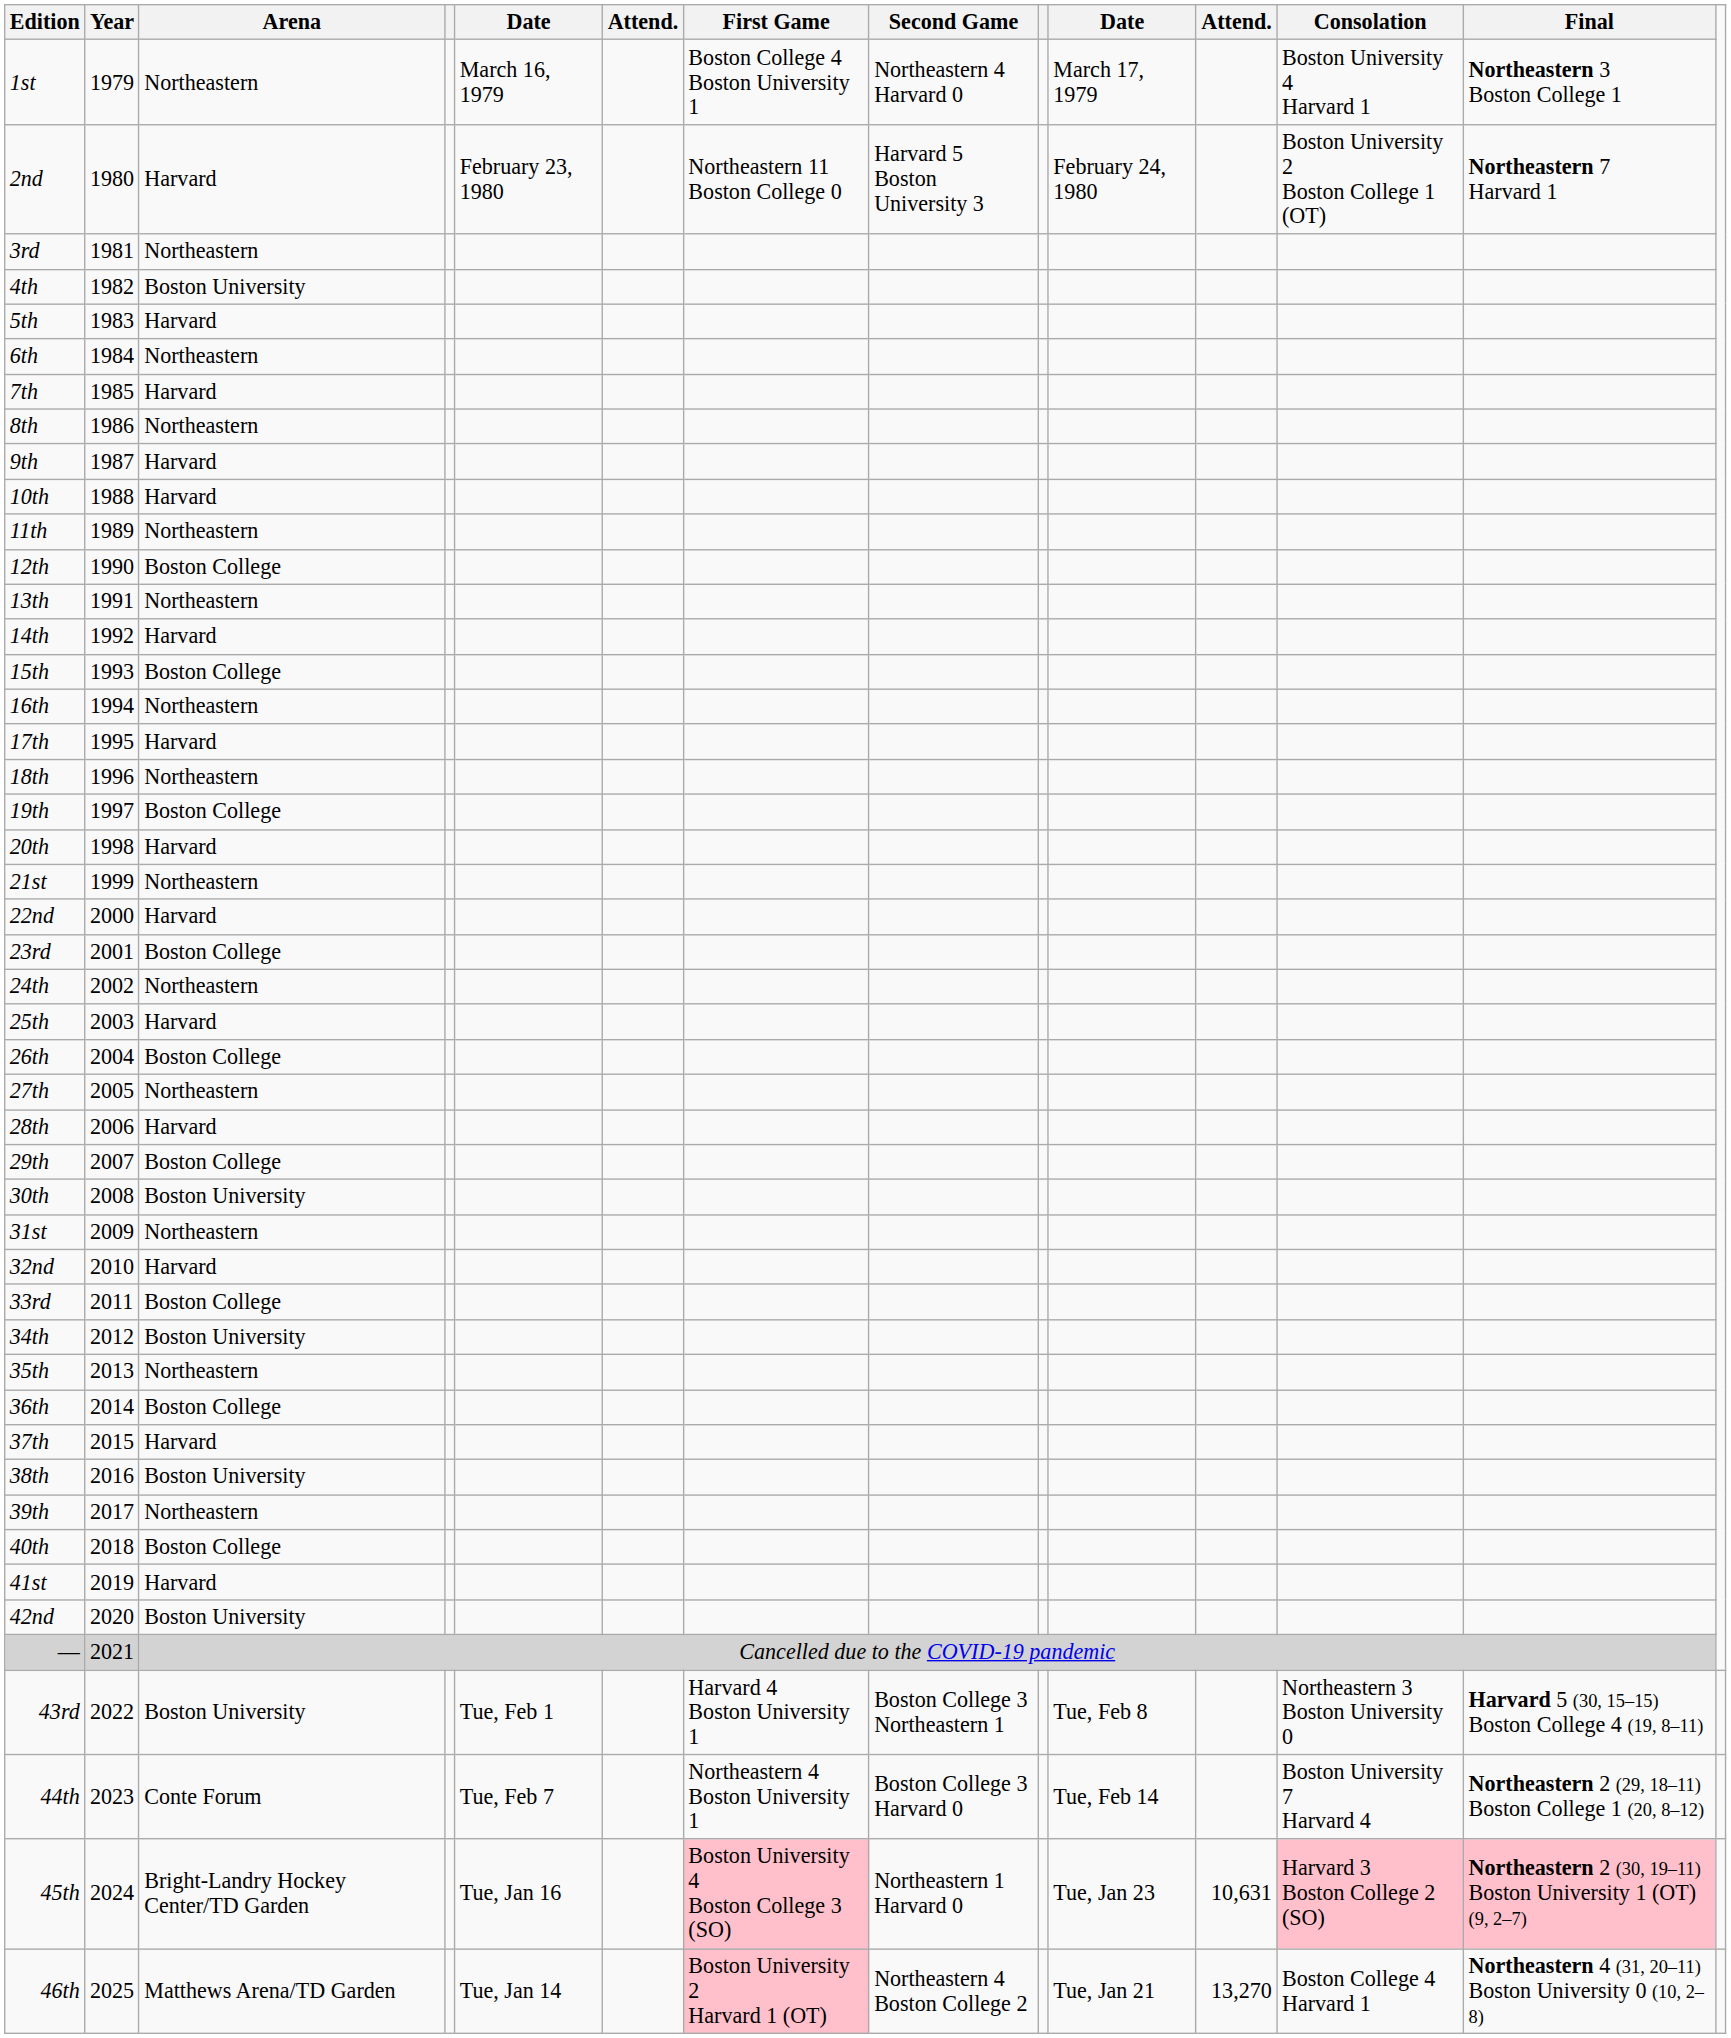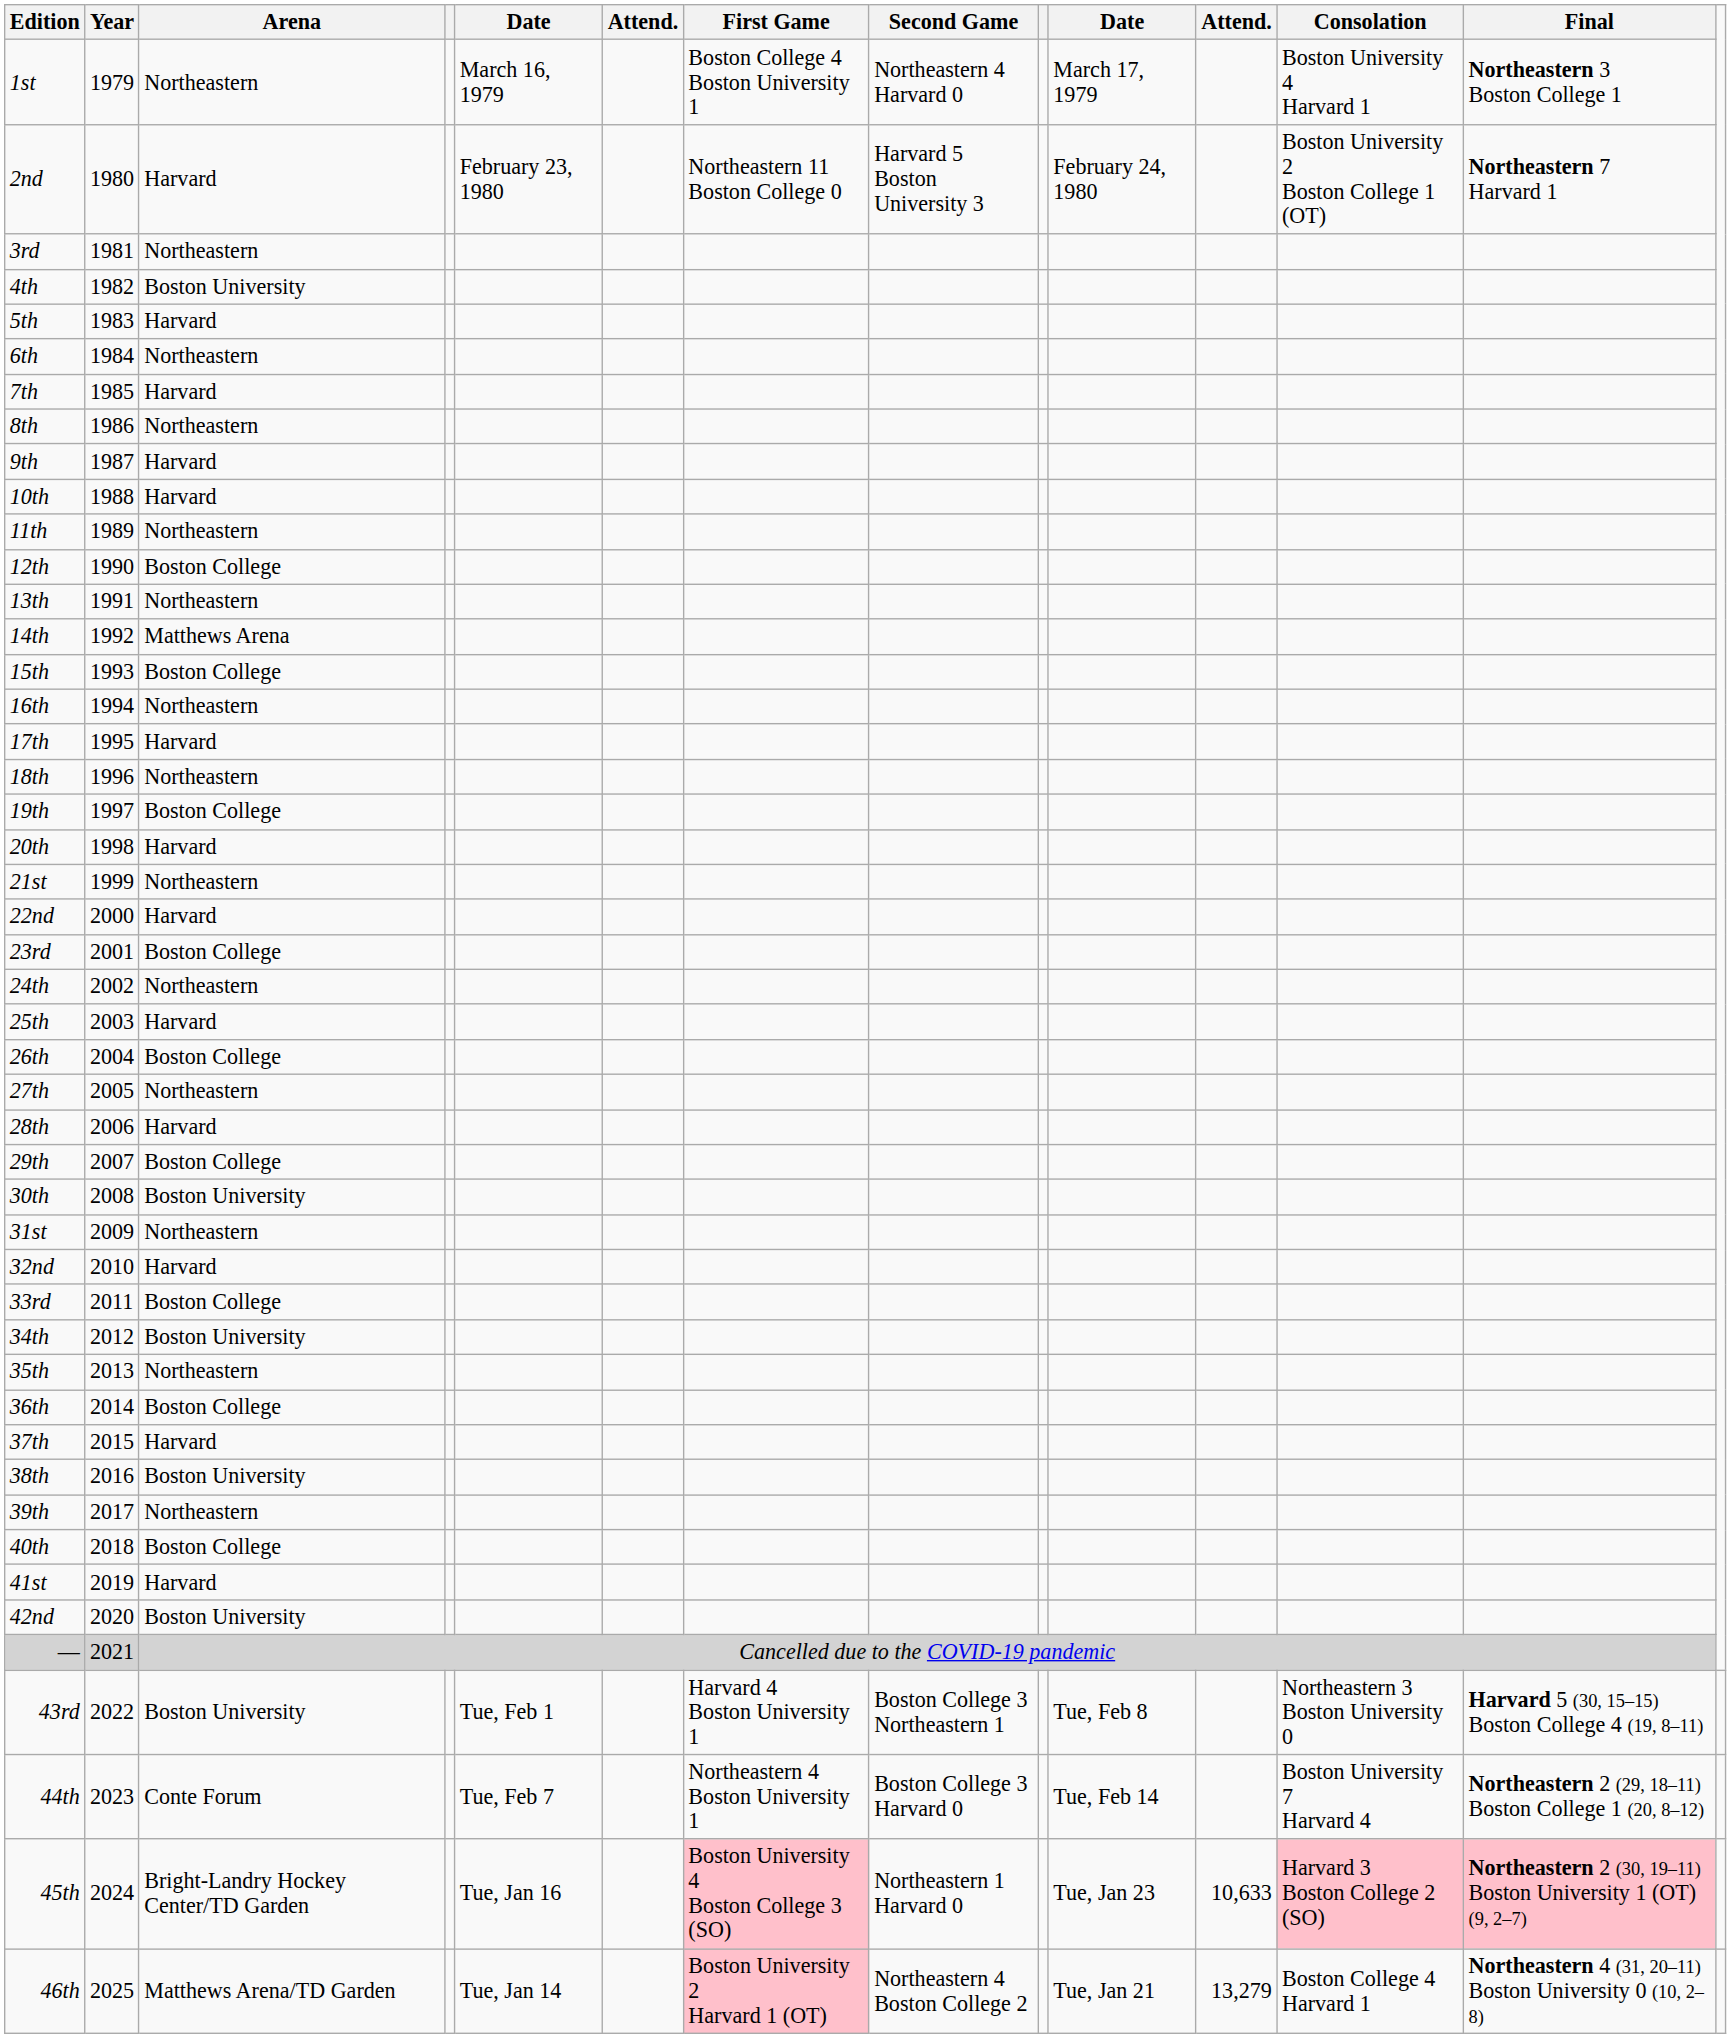14th | Arena: Harvard -> Matthews Arena
45th | column 11: 10,631 -> 10,633
46th | column 11: 13,270 -> 13,279
